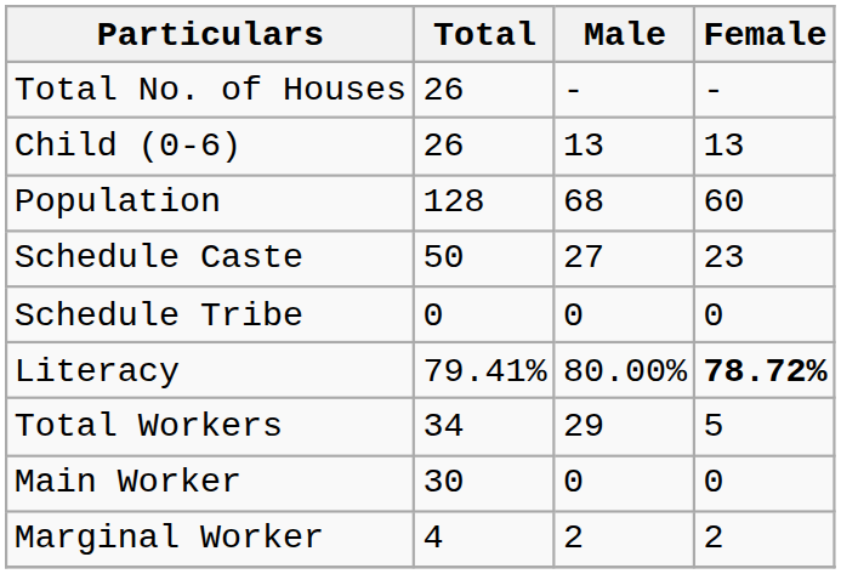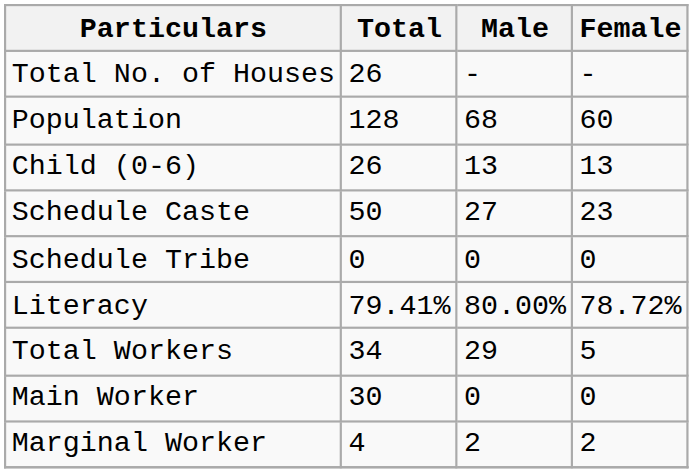rows swapped: Population <-> Child (0-6)
Literacy | Female: bold -> normal
